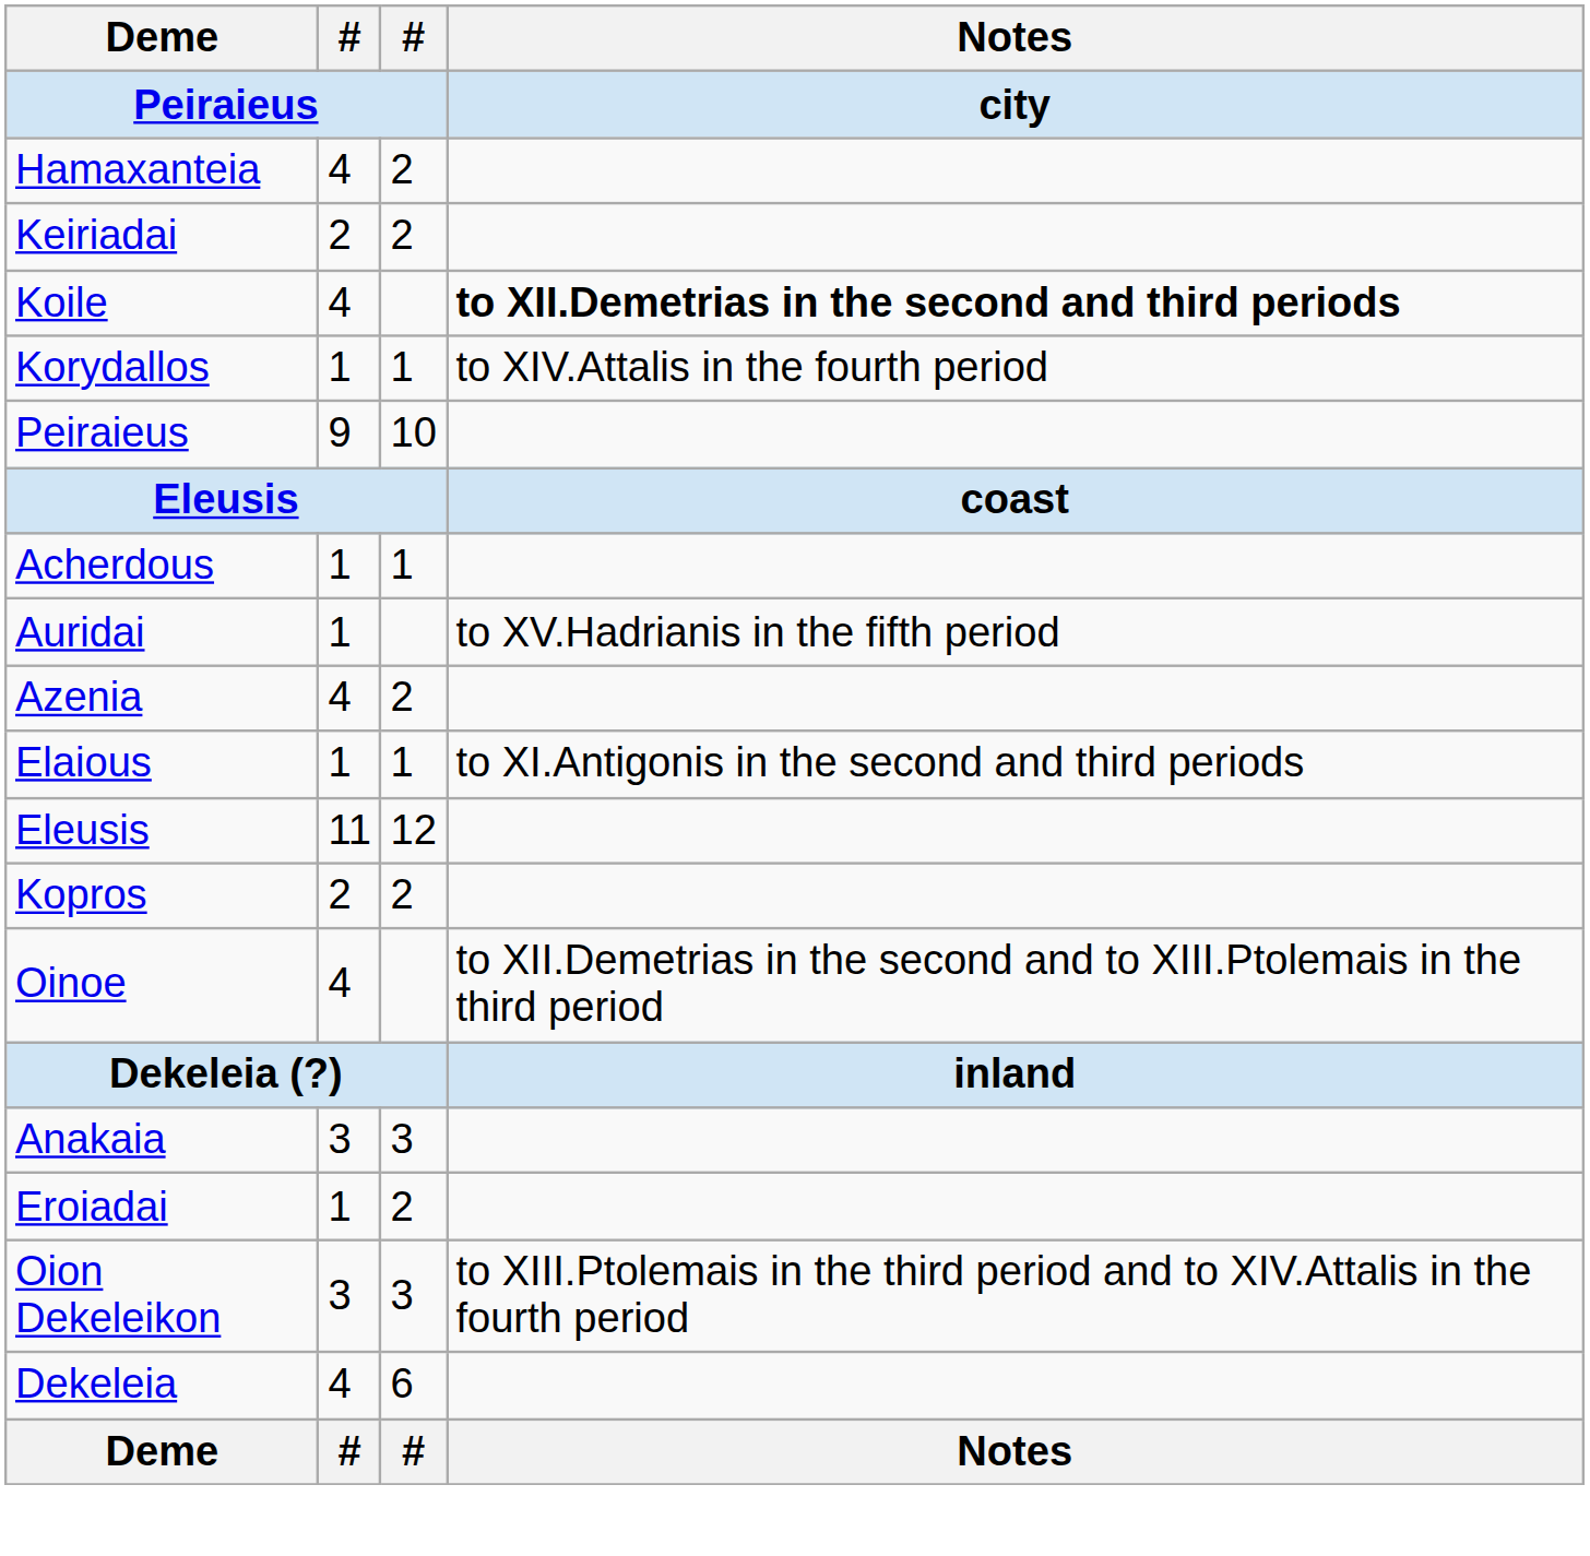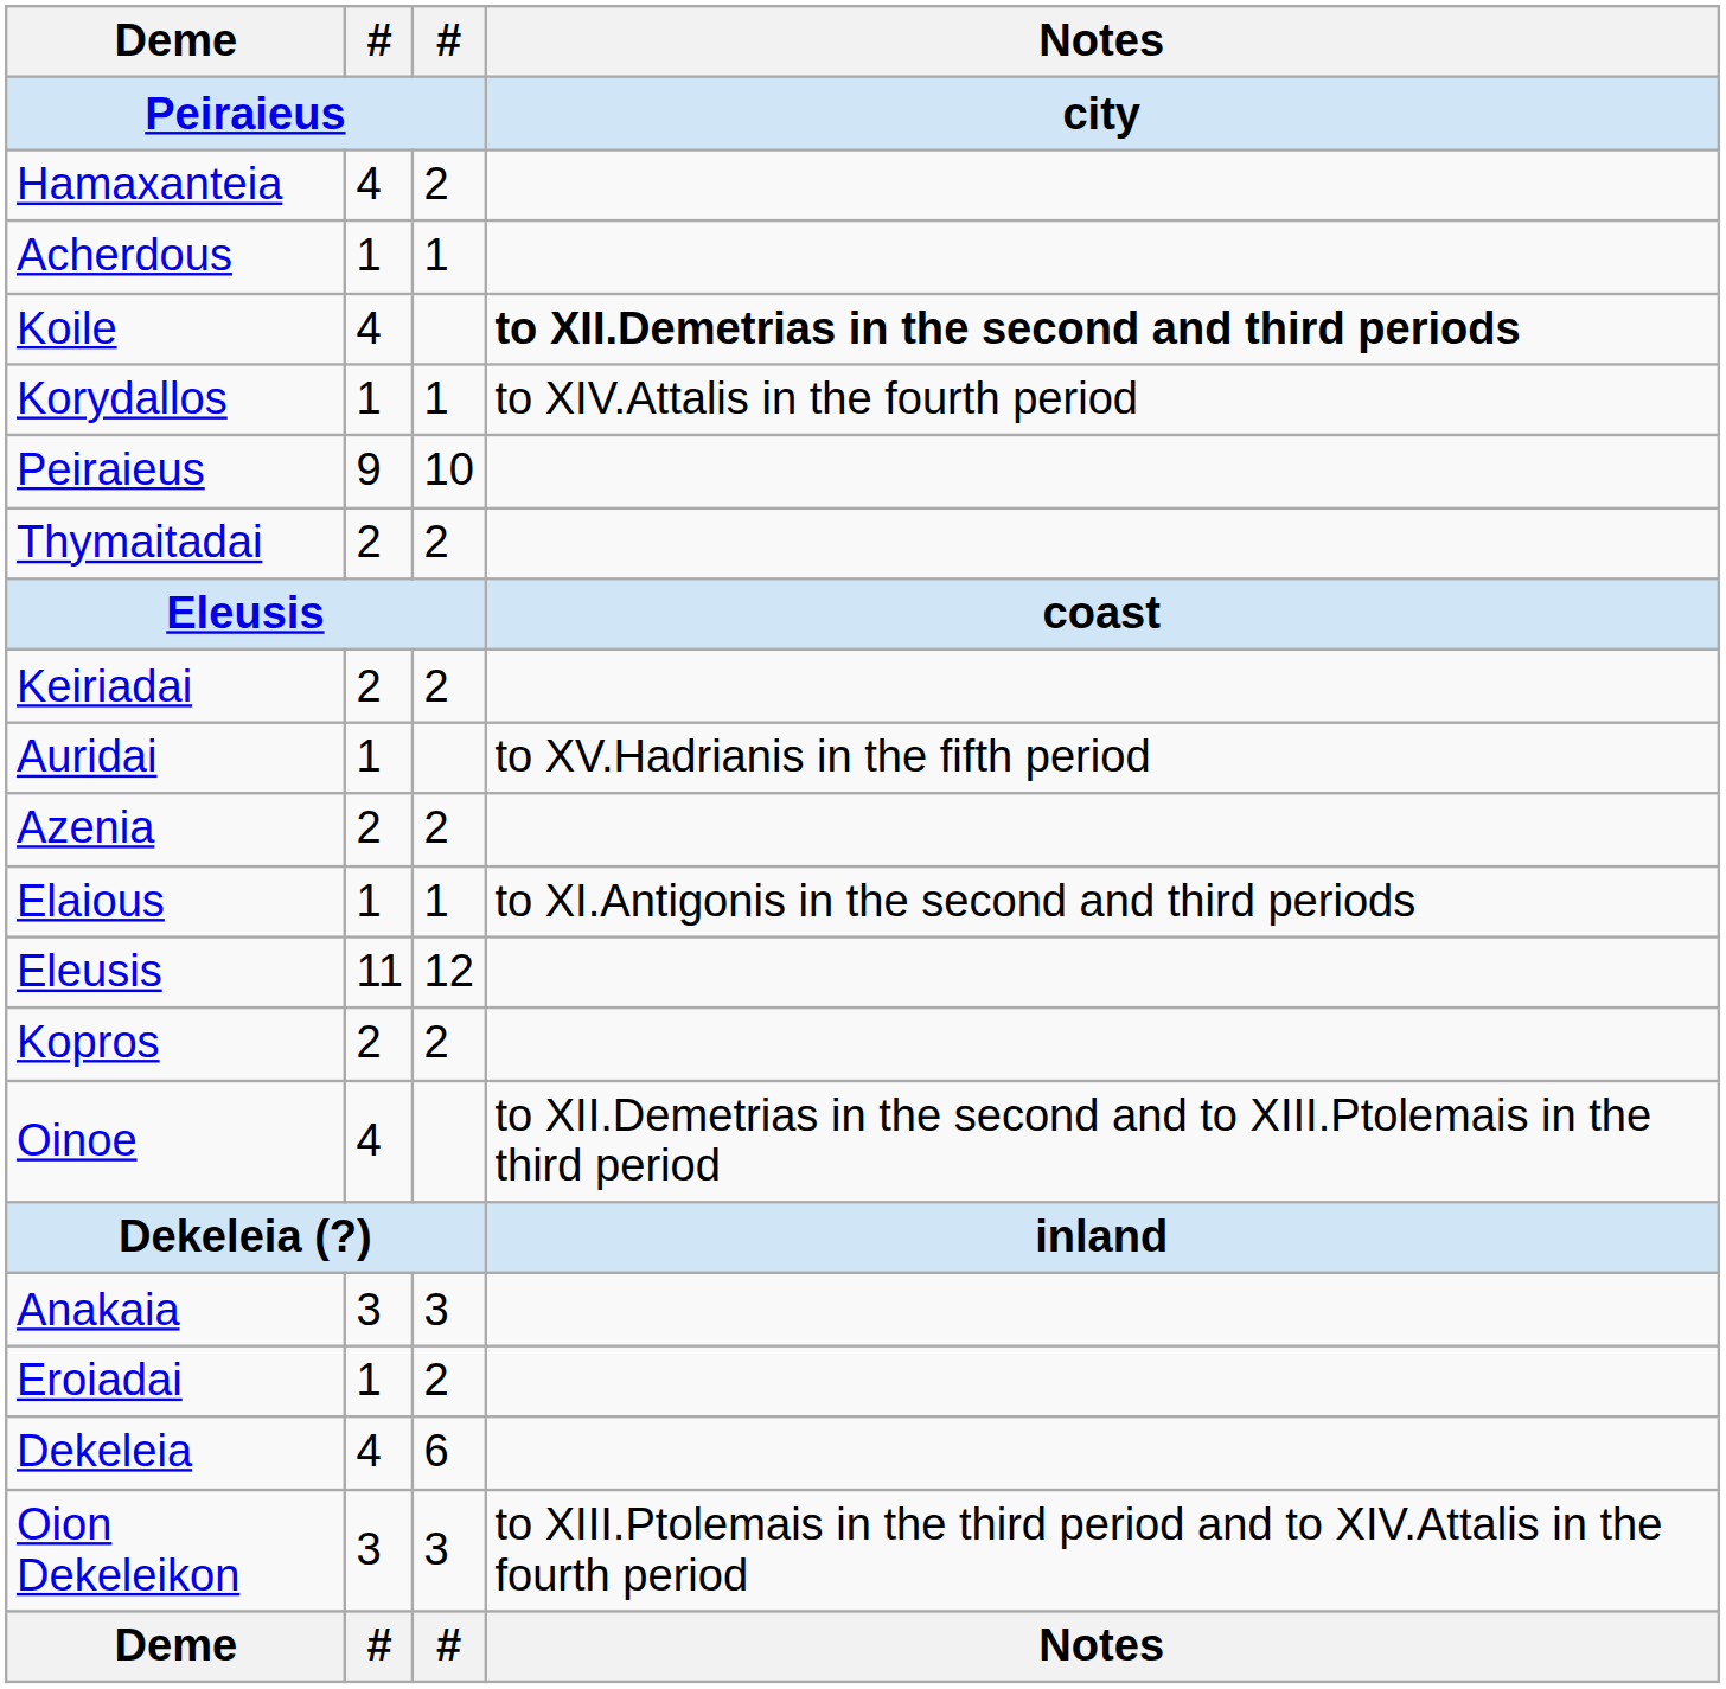rows swapped: Keiriadai <-> Acherdous
+ row: Thymaitadai | 2 | 2
Azenia | column 2: 4 -> 2
rows swapped: Dekeleia <-> Oion Dekeleikon
